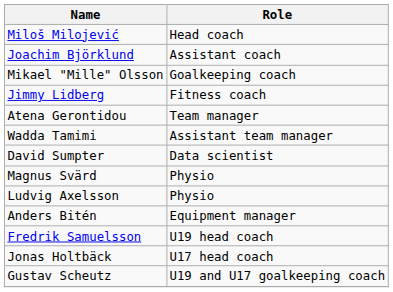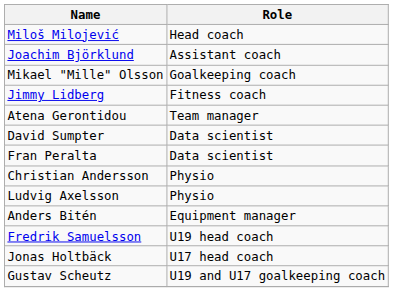- row: Wadda Tamimi | Assistant team manager
+ row: Fran Peralta | Data scientist
+ row: Christian Andersson | Physio
- row: Magnus Svärd | Physio
